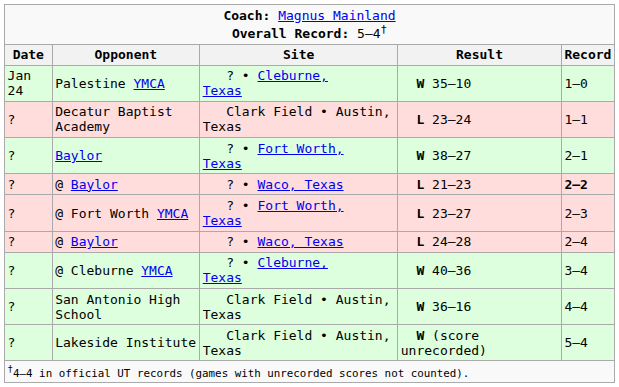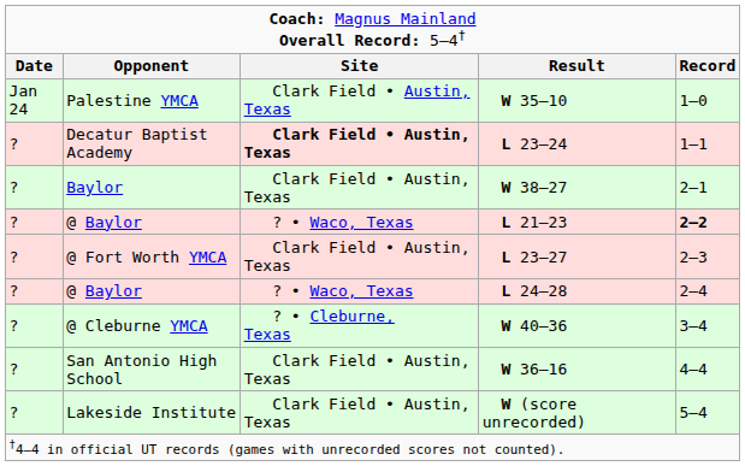Palestine YMCA | column 3: ? • Cleburne, Texas -> Clark Field • Austin, Texas
Decatur Baptist Academy | column 3: normal -> bold
Baylor | column 3: ? • Fort Worth, Texas -> Clark Field • Austin, Texas
@ Fort Worth YMCA | column 3: ? • Fort Worth, Texas -> Clark Field • Austin, Texas
